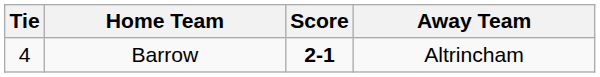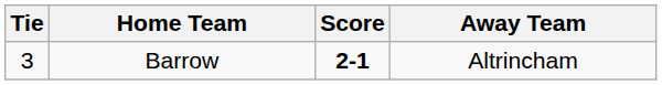Barrow | Tie: 4 -> 3
